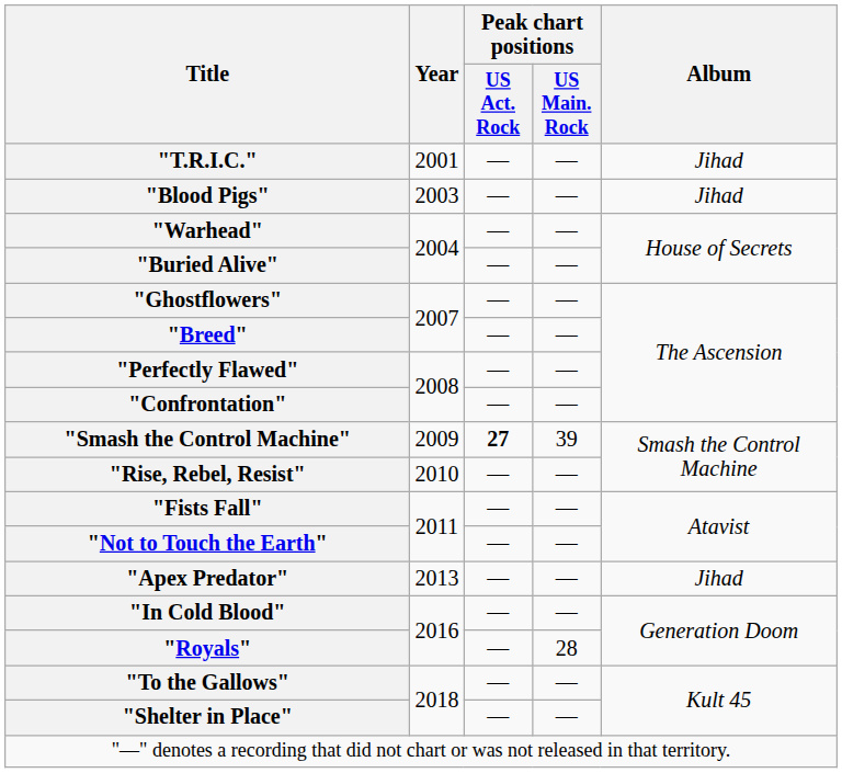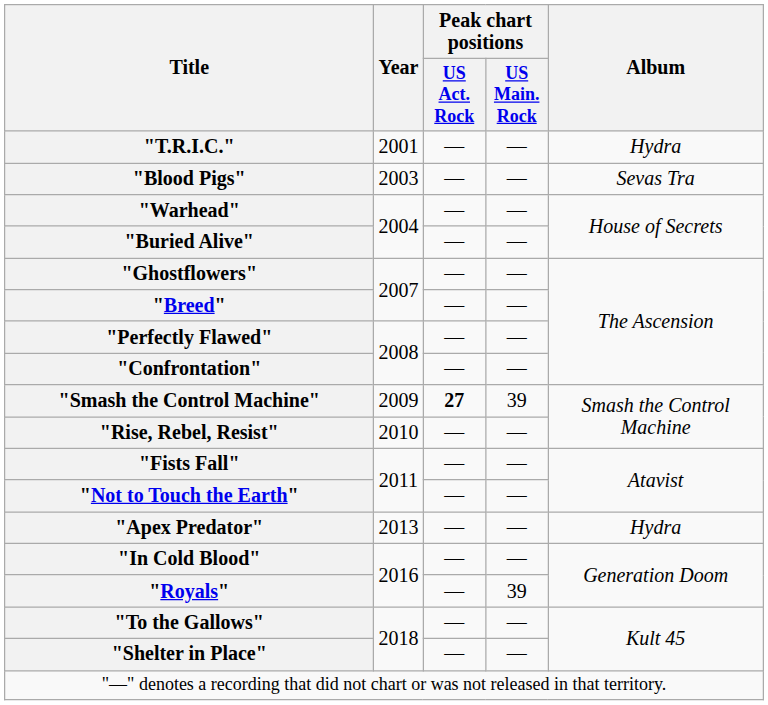"T.R.I.C." | Album: Jihad -> Hydra
"Blood Pigs" | Album: Jihad -> Sevas Tra
"Apex Predator" | Album: Jihad -> Hydra
"Royals" | Peak chart positions / US Main. Rock: 28 -> 39
